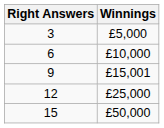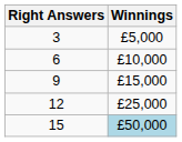9 | Winnings: £15,001 -> £15,000
15 | Winnings: no background -> lightblue background
